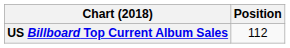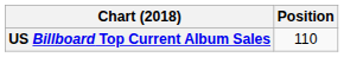US Billboard Top Current Album Sales | Position: 112 -> 110
